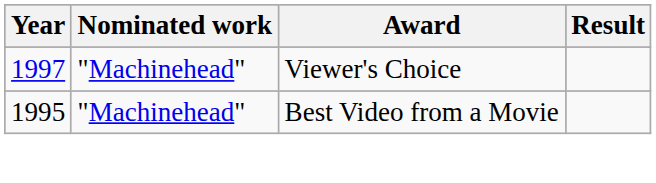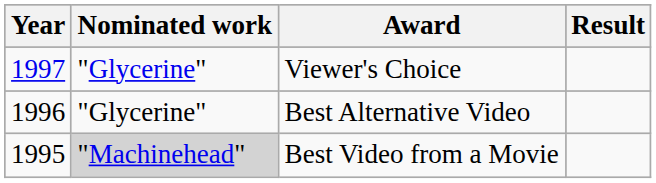Viewer's Choice | Nominated work: "Machinehead" -> "Glycerine"
+ row: 1996 | "Glycerine" | Best Alternative Video
Best Video from a Movie | Nominated work: no background -> lightgrey background
